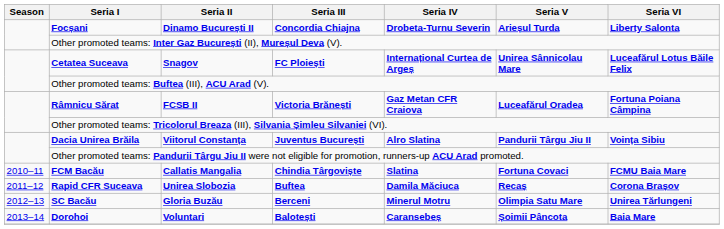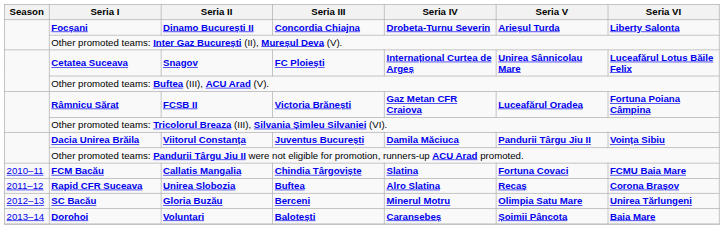Dacia Unirea Brăila | Seria IV: Alro Slatina -> Damila Măciuca
Rapid CFR Suceava | Seria IV: Damila Măciuca -> Alro Slatina
